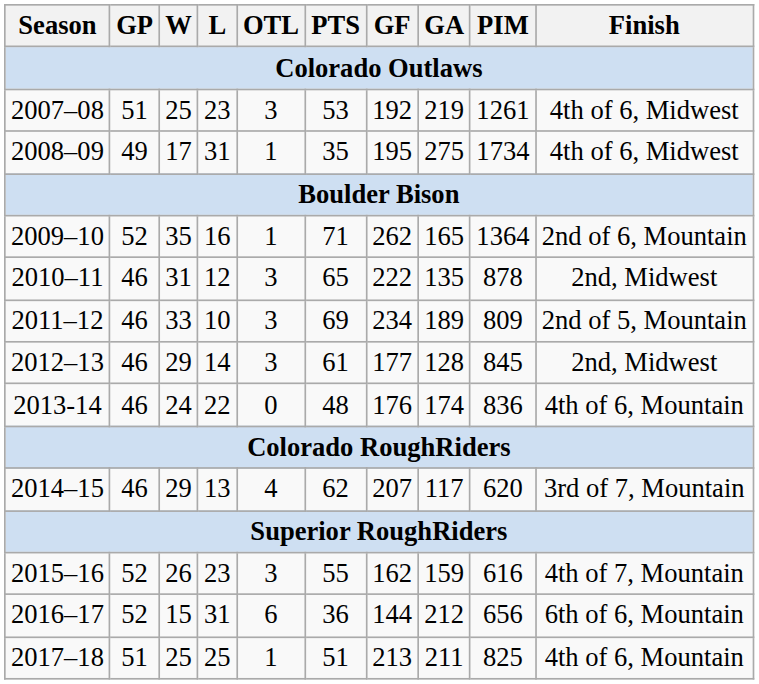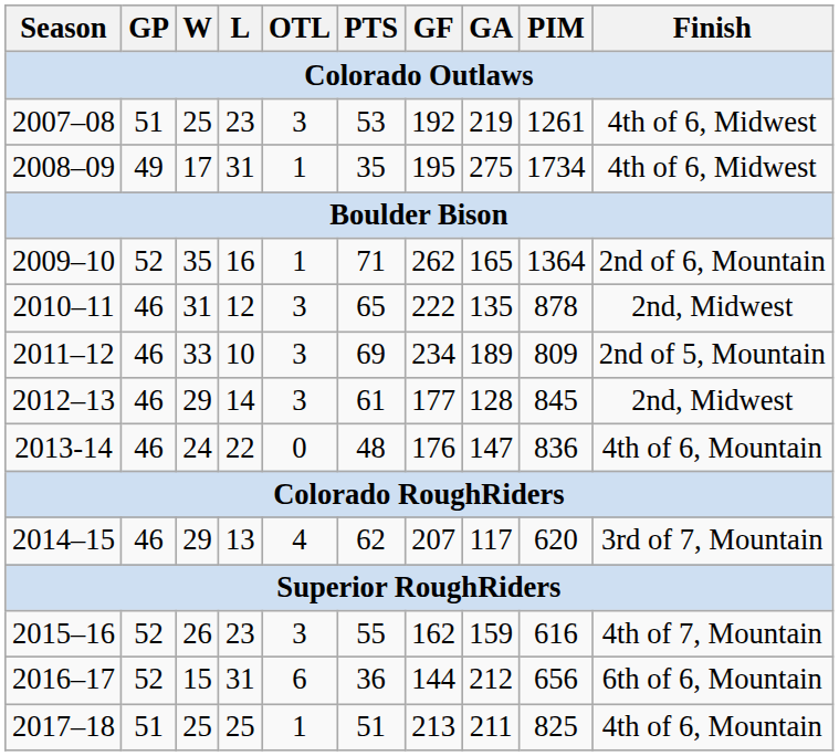2013-14 | GA: 174 -> 147
